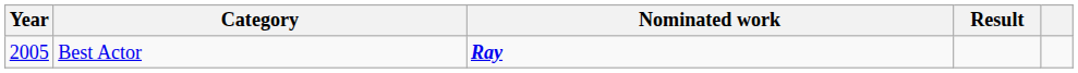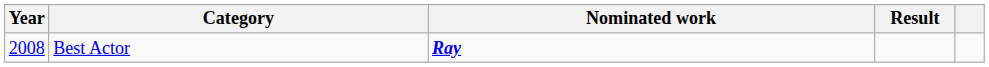Best Actor | Year: 2005 -> 2008
